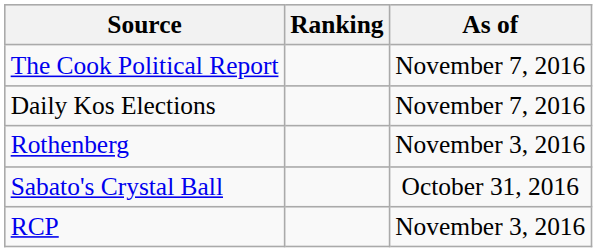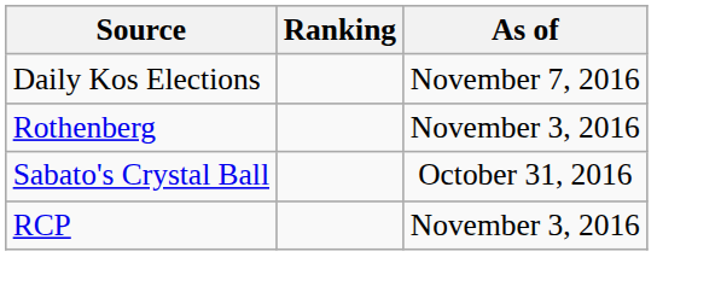- row: The Cook Political Report | November 7, 2016
